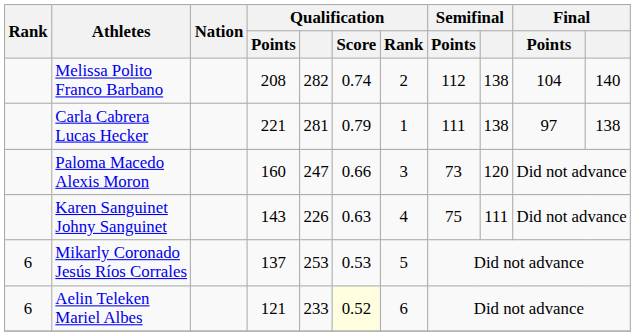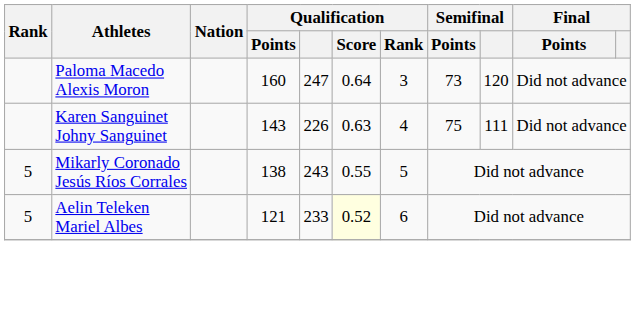- row: Melissa Polito Franco Barbano | 208 | 282 | 0.74 | 2 | 112 | 138 | 104 | 140
- row: Carla Cabrera Lucas Hecker | 221 | 281 | 0.79 | 1 | 111 | 138 | 97 | 138
Paloma Macedo Alexis Moron | Qualification / Score: 0.66 -> 0.64
Mikarly Coronado Jesús Ríos Corrales | Rank: 6 -> 5
Mikarly Coronado Jesús Ríos Corrales | Qualification / Points: 137 -> 138
Mikarly Coronado Jesús Ríos Corrales | Qualification: 253 -> 243
Mikarly Coronado Jesús Ríos Corrales | Qualification / Score: 0.53 -> 0.55
Aelin Teleken Mariel Albes | Rank: 6 -> 5
